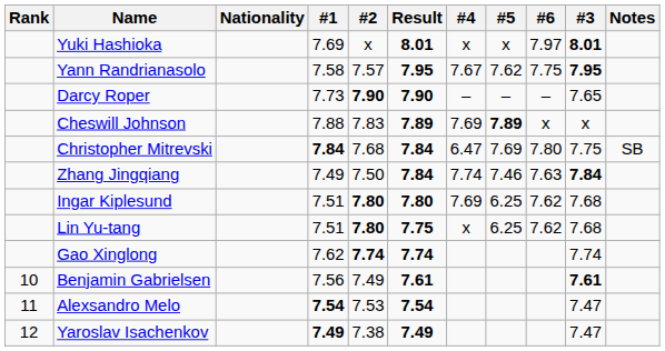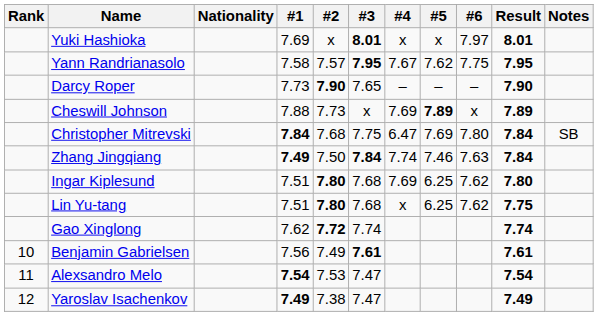columns swapped: #3 <-> Result
Cheswill Johnson | #2: 7.83 -> 7.73
Zhang Jingqiang | #1: normal -> bold
Gao Xinglong | #2: 7.74 -> 7.72
